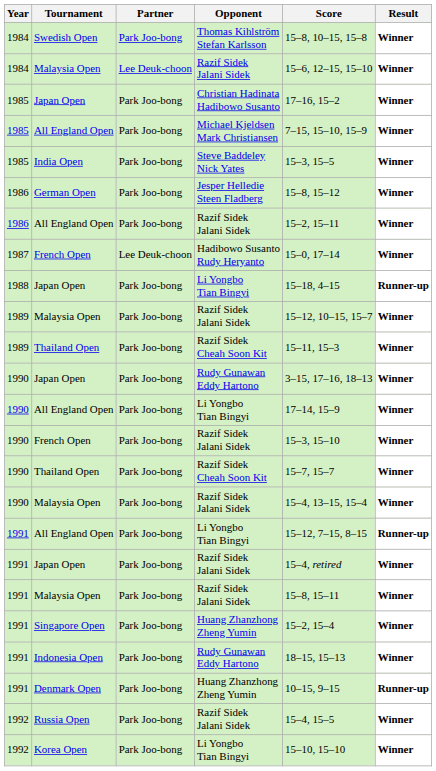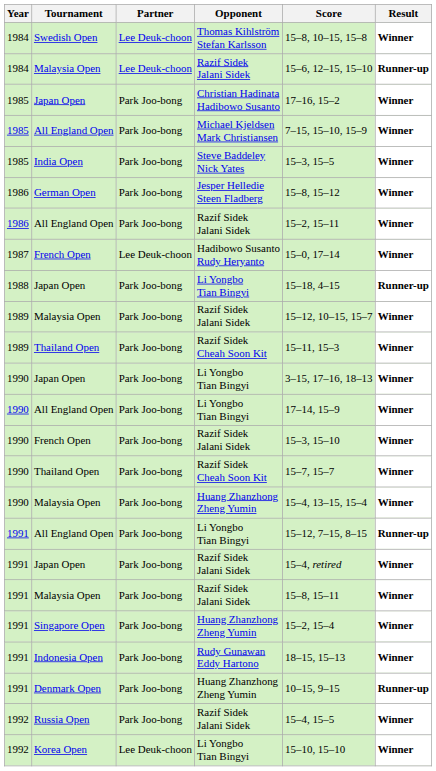Swedish Open | Partner: Park Joo-bong -> Lee Deuk-choon
1984 / Malaysia Open | Result: Winner -> Runner-up
1990 / Japan Open | Opponent: Rudy Gunawan Eddy Hartono -> Li Yongbo Tian Bingyi
1990 / Malaysia Open | Opponent: Razif Sidek Jalani Sidek -> Huang Zhanzhong Zheng Yumin
Korea Open | Partner: Park Joo-bong -> Lee Deuk-choon
